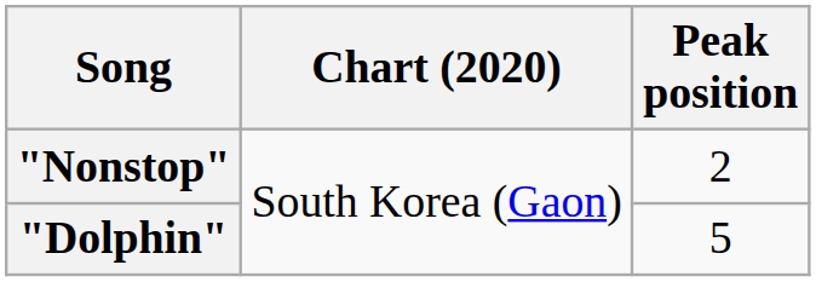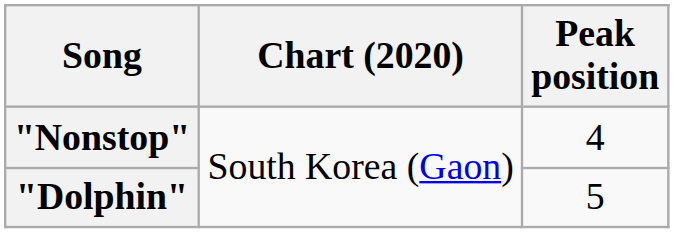"Nonstop" | Peak position: 2 -> 4
